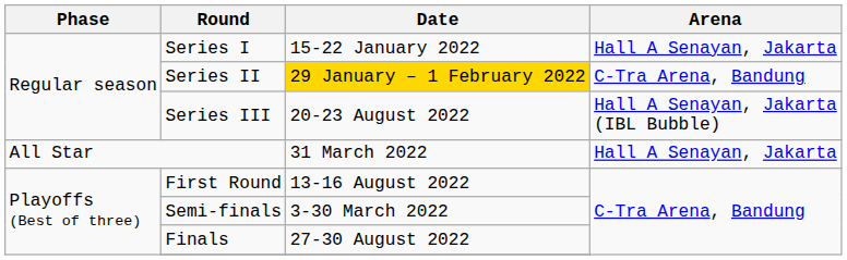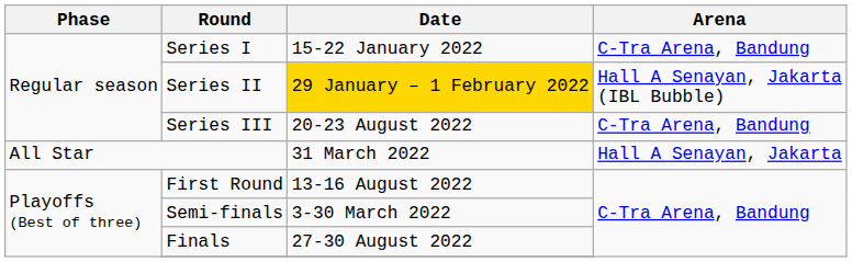Series I | Arena: Hall A Senayan, Jakarta -> C-Tra Arena, Bandung
Series II | Arena: C-Tra Arena, Bandung -> Hall A Senayan, Jakarta (IBL Bubble)
Series III | Arena: Hall A Senayan, Jakarta (IBL Bubble) -> C-Tra Arena, Bandung
